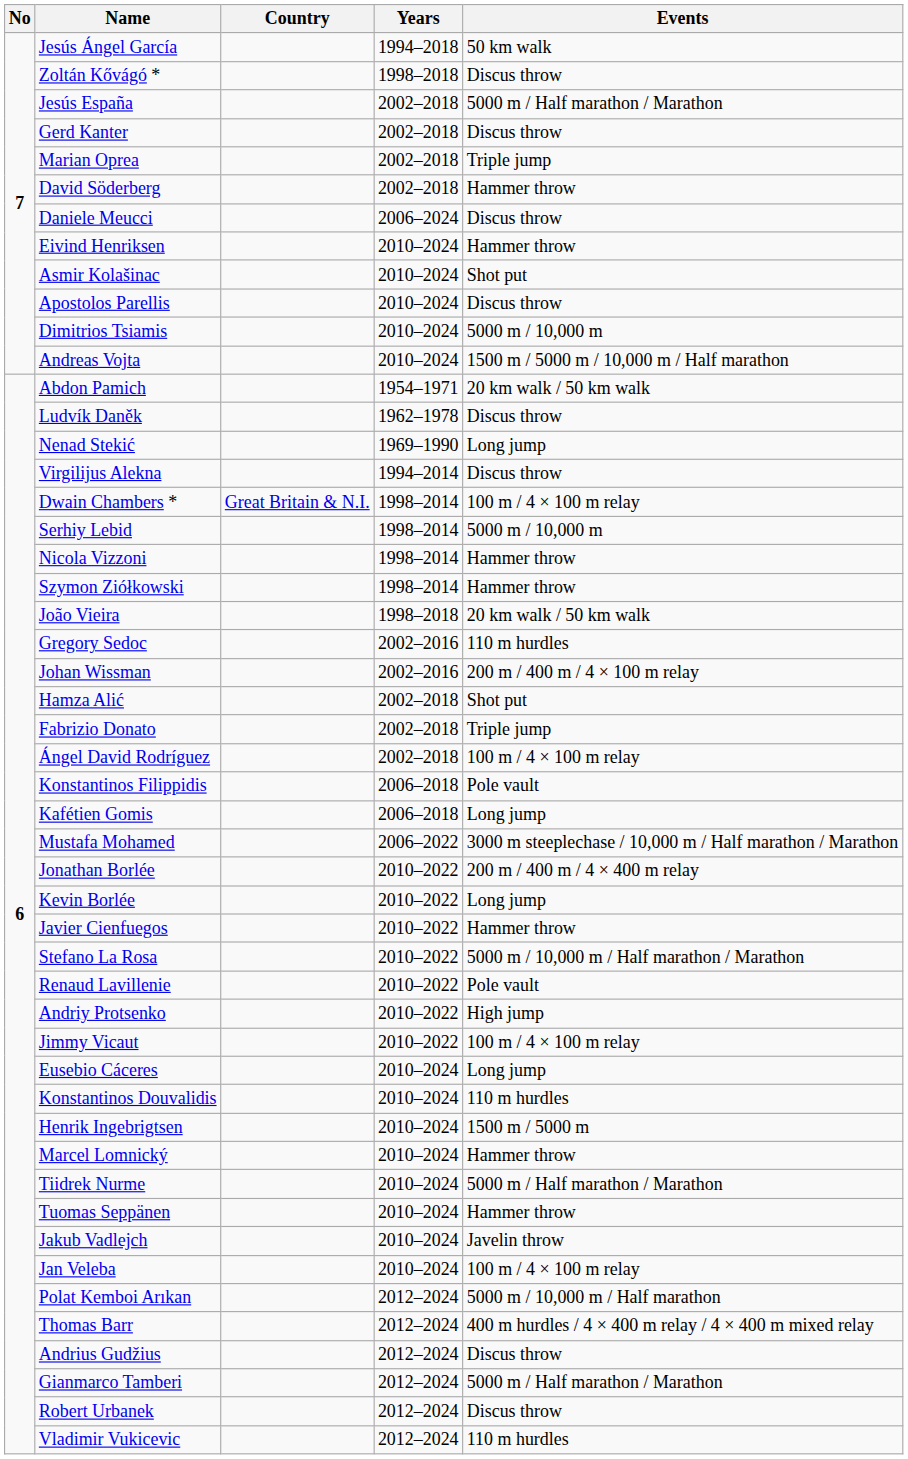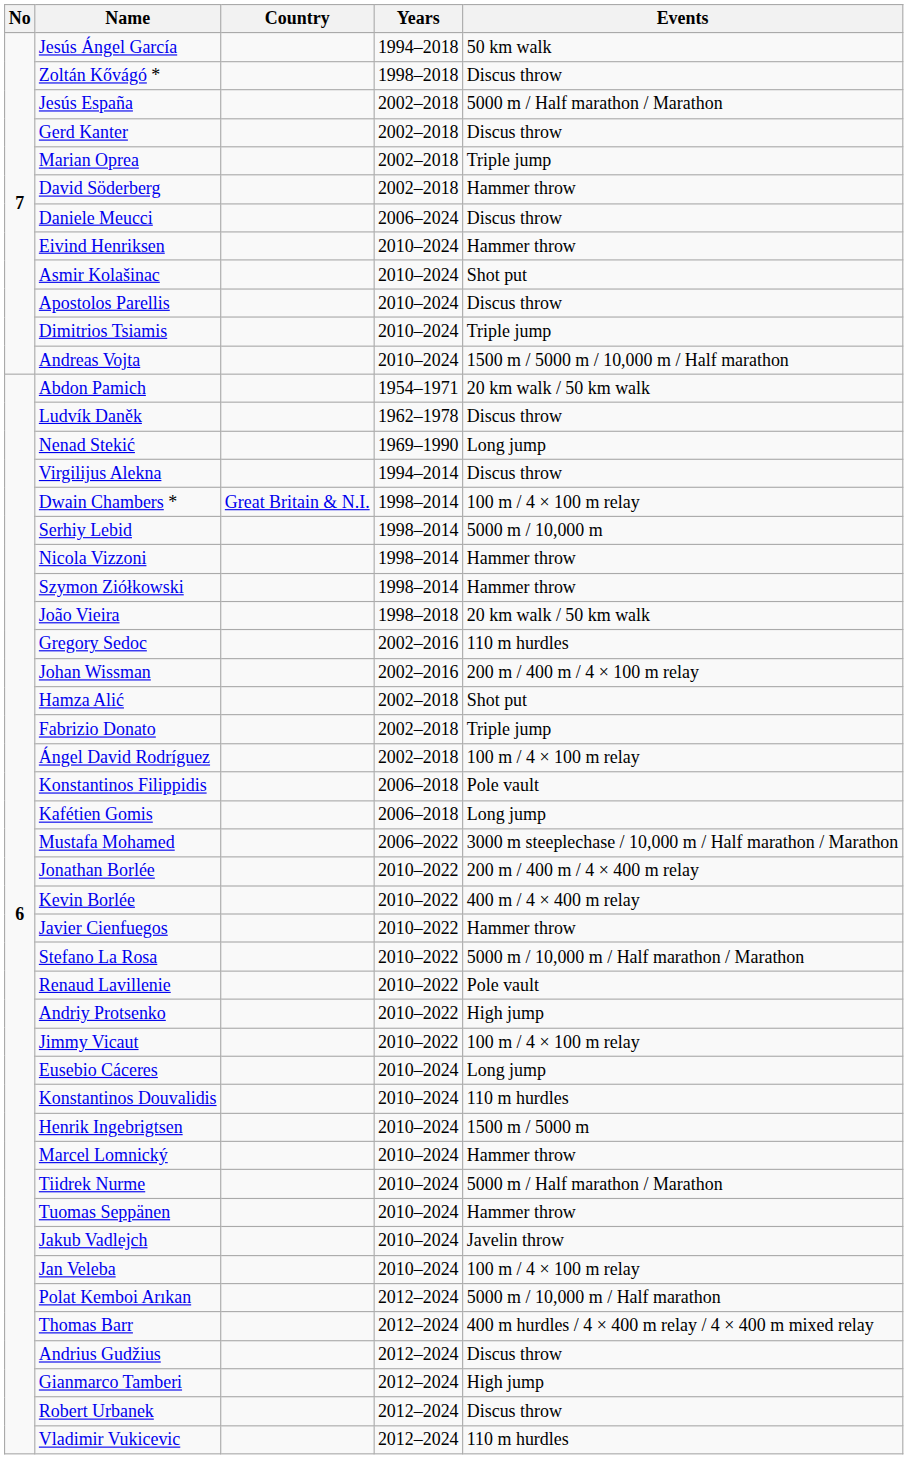Dimitrios Tsiamis | Events: 5000 m / 10,000 m -> Triple jump
Kevin Borlée | Events: Long jump -> 400 m / 4 × 400 m relay
Gianmarco Tamberi | Events: 5000 m / Half marathon / Marathon -> High jump
